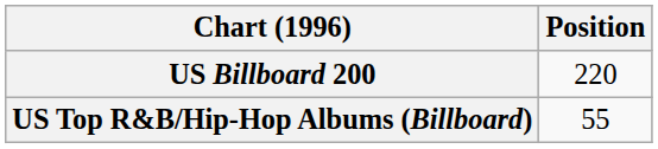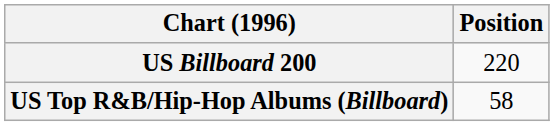US Top R&B/Hip-Hop Albums (Billboard) | Position: 55 -> 58
